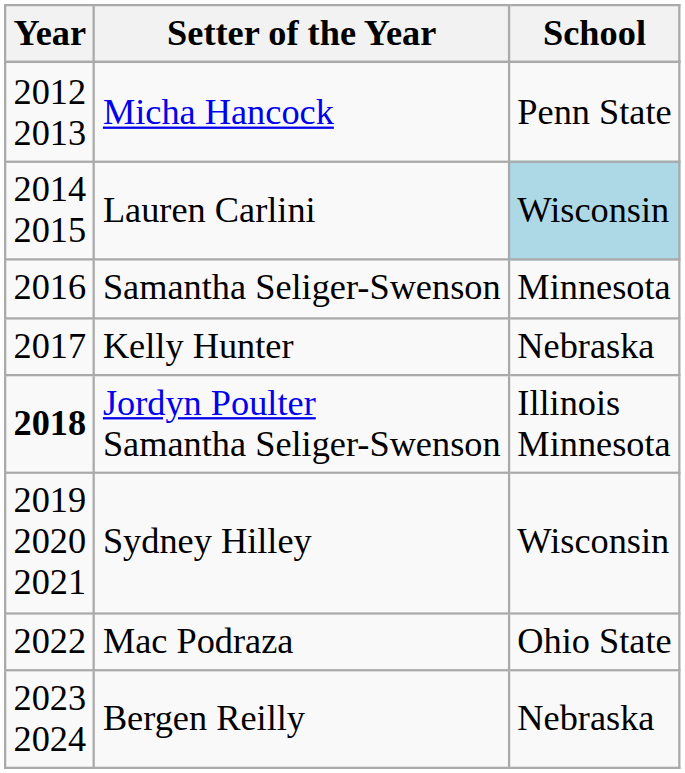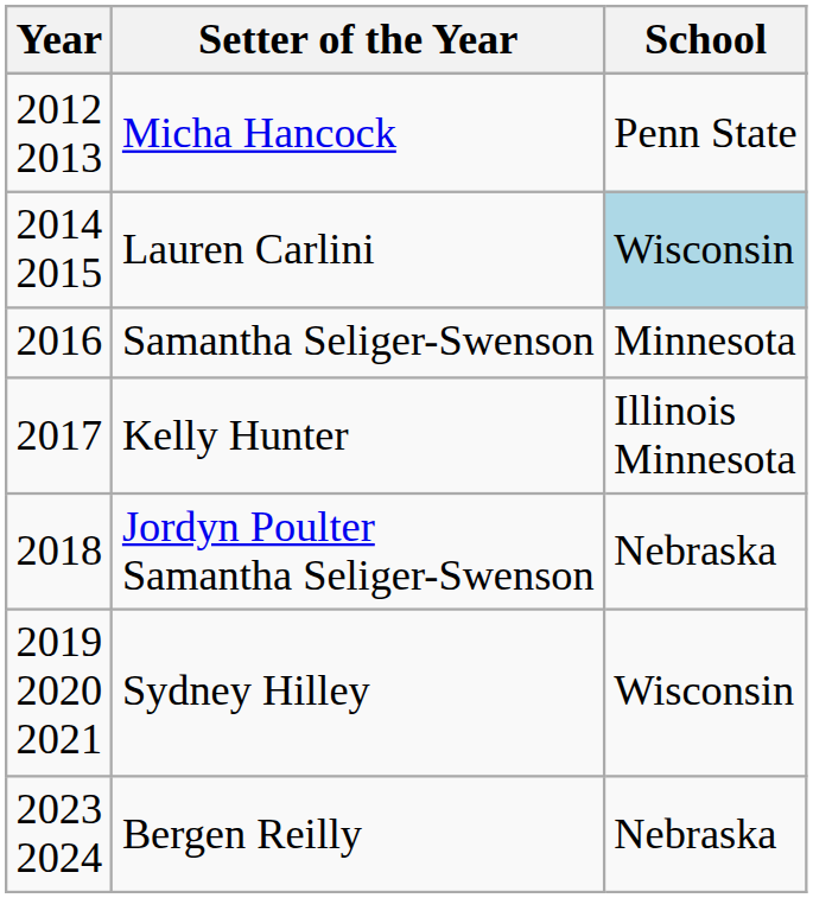Kelly Hunter | School: Nebraska -> Illinois Minnesota
Jordyn Poulter Samantha Seliger-Swenson | Year: bold -> normal
Jordyn Poulter Samantha Seliger-Swenson | School: Illinois Minnesota -> Nebraska
- row: 2022 | Mac Podraza | Ohio State
